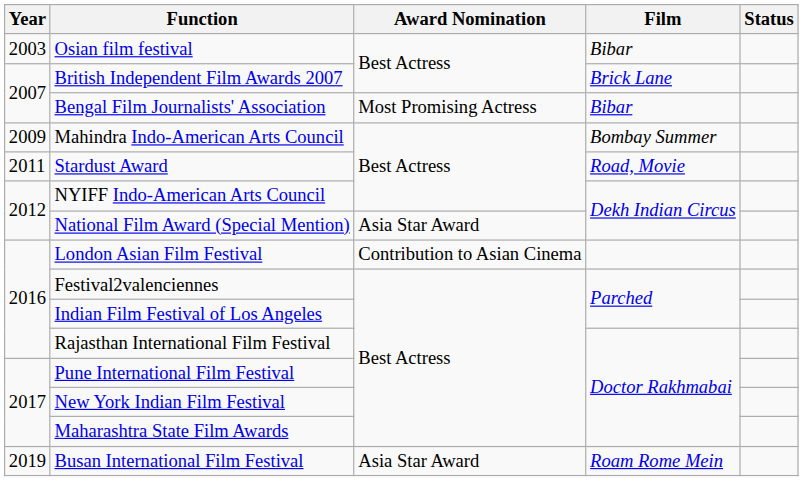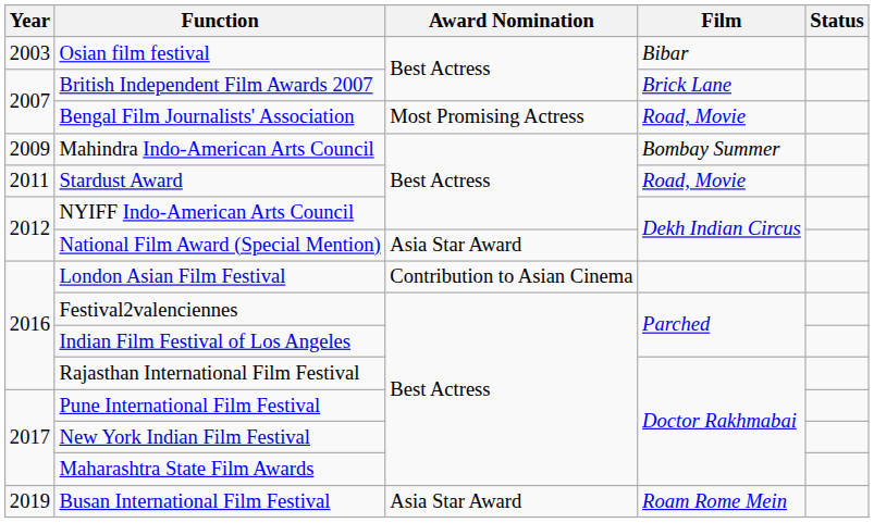Bengal Film Journalists' Association | Film: Bibar -> Road, Movie
